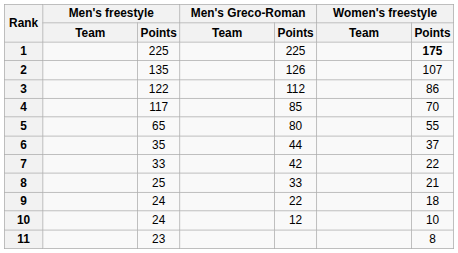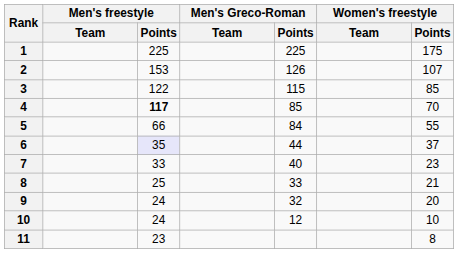1 | Women's freestyle / Points: bold -> normal
2 | Men's freestyle / Points: 135 -> 153
3 | Men's Greco-Roman / Points: 112 -> 115
3 | Women's freestyle / Points: 86 -> 85
4 | Men's freestyle / Points: normal -> bold
5 | Men's freestyle / Points: 65 -> 66
5 | Men's Greco-Roman / Points: 80 -> 84
6 | Men's freestyle / Points: no background -> lavender background
7 | Men's Greco-Roman / Points: 42 -> 40
7 | Women's freestyle / Points: 22 -> 23
9 | Men's Greco-Roman / Points: 22 -> 32
9 | Women's freestyle / Points: 18 -> 20
